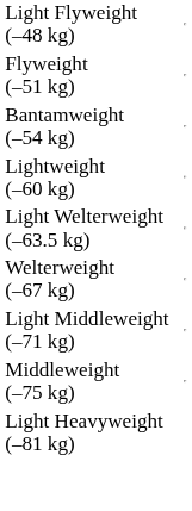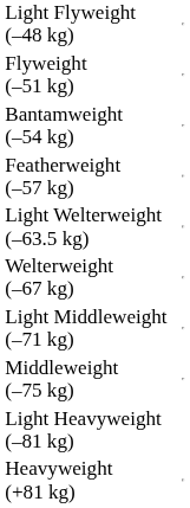+ row: Featherweight (–57 kg)
- row: Lightweight (–60 kg)
+ row: Heavyweight (+81 kg)
